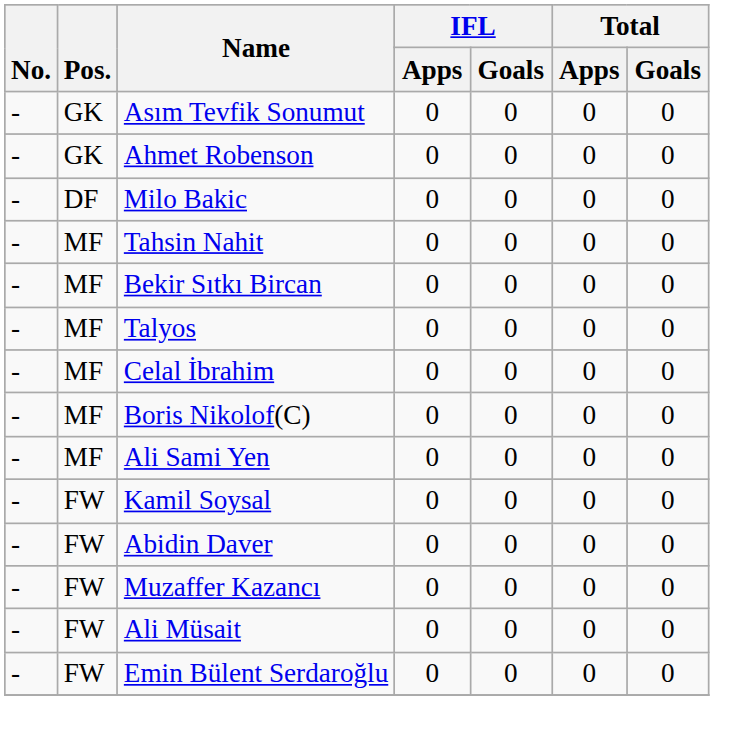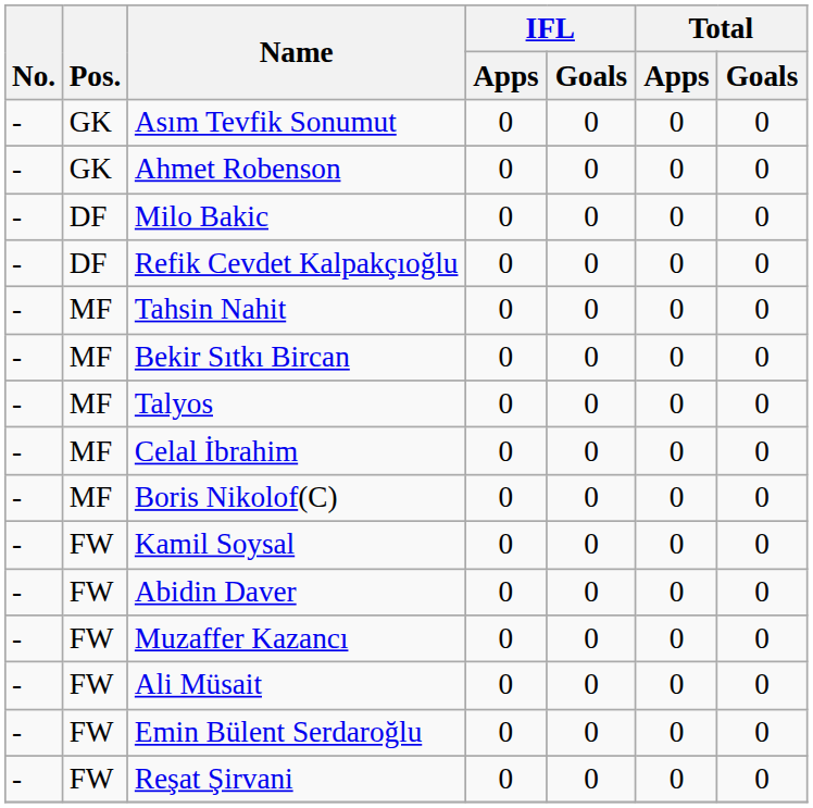+ row: - | DF | Refik Cevdet Kalpakçıoğlu | 0 | 0 | 0 | 0
- row: - | MF | Ali Sami Yen | 0 | 0 | 0 | 0
+ row: - | FW | Reşat Şirvani | 0 | 0 | 0 | 0
